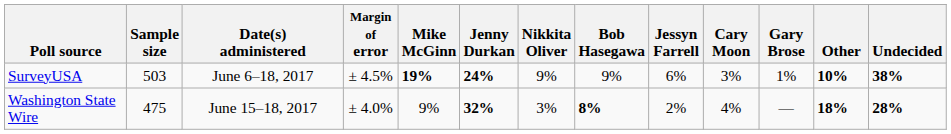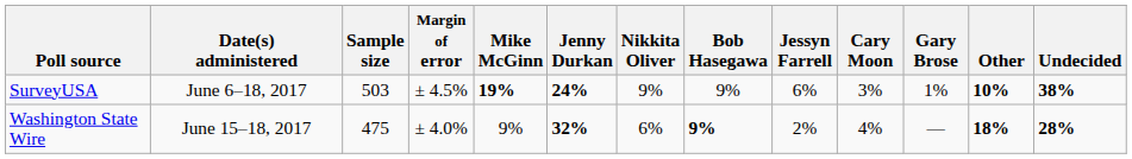columns swapped: Date(s) administered <-> Sample size
Washington State Wire | Nikkita Oliver: 3% -> 6%
Washington State Wire | Bob Hasegawa: 8% -> 9%
